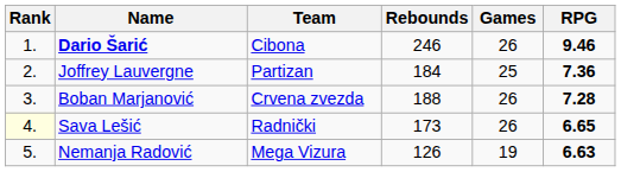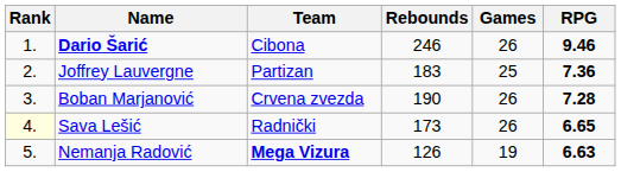Joffrey Lauvergne | Rebounds: 184 -> 183
Boban Marjanović | Rebounds: 188 -> 190
Nemanja Radović | Team: normal -> bold
